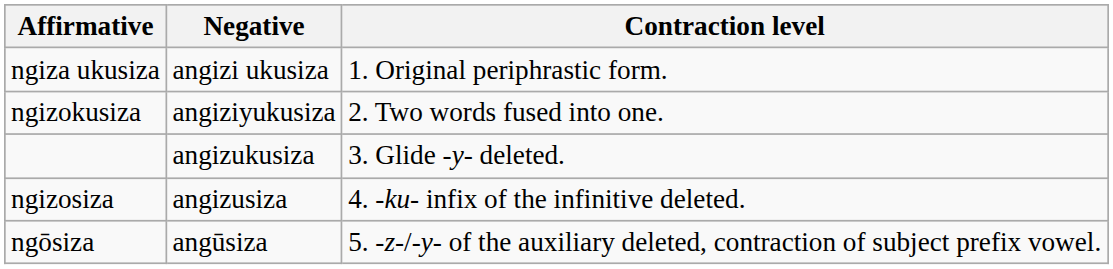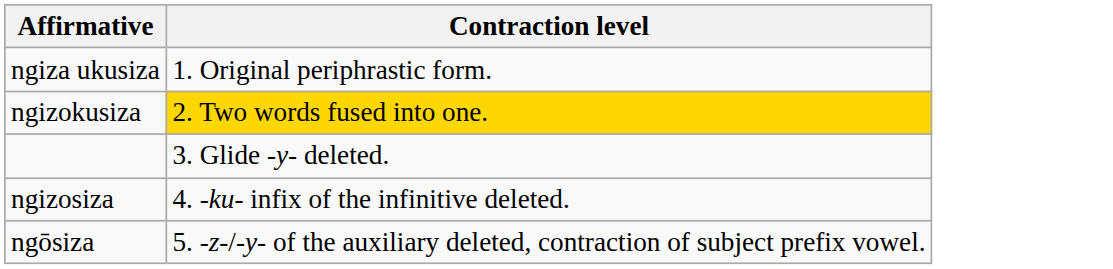- column: Negative | angizi ukusiza | angiziyukusiza | angizukusiza | angizusiza | angūsiza
ngizokusiza | Contraction level: no background -> gold background
